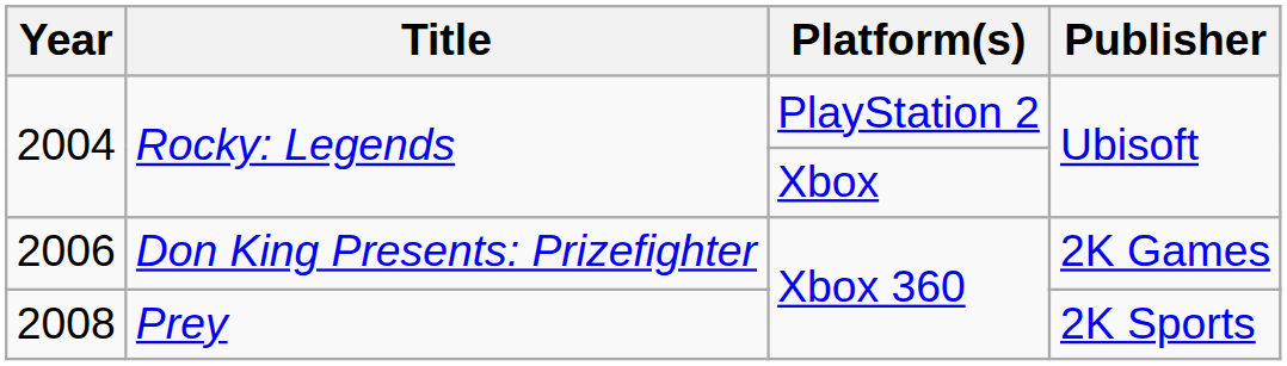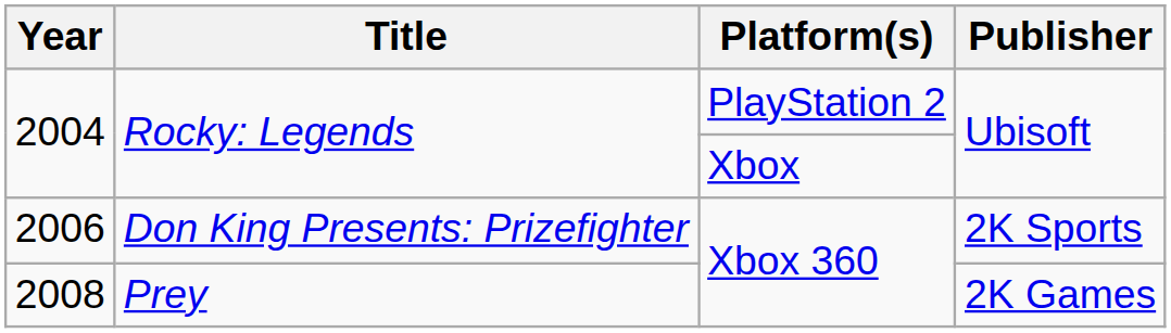2006 | Publisher: 2K Games -> 2K Sports
2008 | Publisher: 2K Sports -> 2K Games
